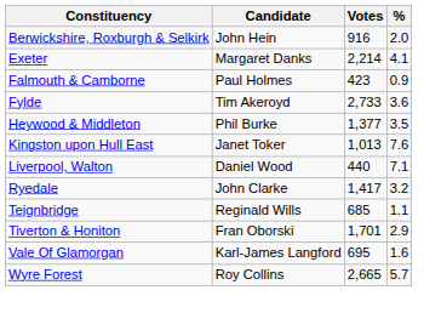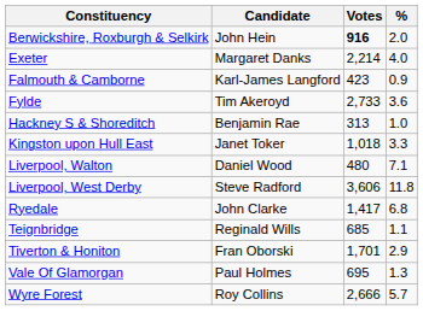Berwickshire, Roxburgh & Selkirk | Votes: normal -> bold
Exeter | %: 4.1 -> 4.0
Falmouth & Camborne | Candidate: Paul Holmes -> Karl-James Langford
+ row: Hackney S & Shoreditch | Benjamin Rae | 313 | 1.0
- row: Heywood & Middleton | Phil Burke | 1,377 | 3.5
Kingston upon Hull East | Votes: 1,013 -> 1,018
Kingston upon Hull East | %: 7.6 -> 3.3
Liverpool, Walton | Votes: 440 -> 480
+ row: Liverpool, West Derby | Steve Radford | 3,606 | 11.8
Ryedale | %: 3.2 -> 6.8
Vale Of Glamorgan | Candidate: Karl-James Langford -> Paul Holmes
Vale Of Glamorgan | %: 1.6 -> 1.3
Wyre Forest | Votes: 2,665 -> 2,666
